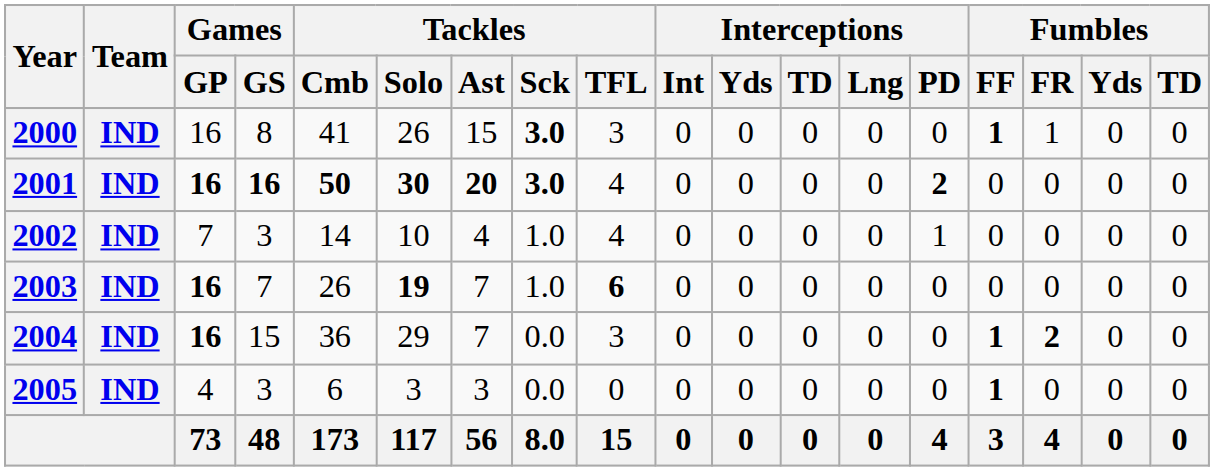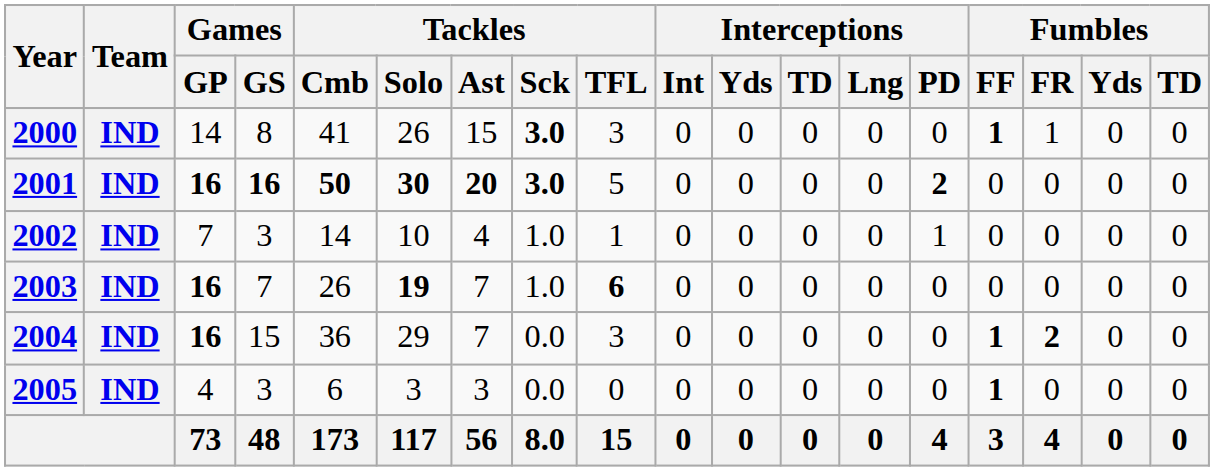2000 | Games / GP: 16 -> 14
2001 | Tackles / TFL: 4 -> 5
2002 | Tackles / TFL: 4 -> 1
